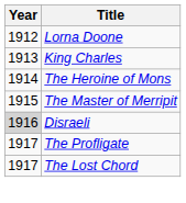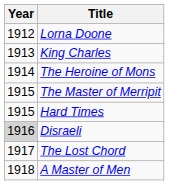+ row: 1915 | Hard Times
- row: 1917 | The Profligate
+ row: 1918 | A Master of Men
